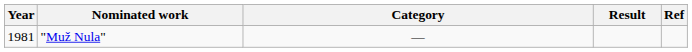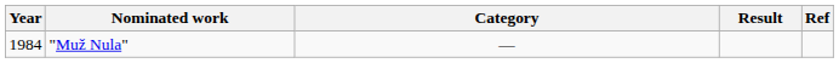"Muž Nula" | Year: 1981 -> 1984
